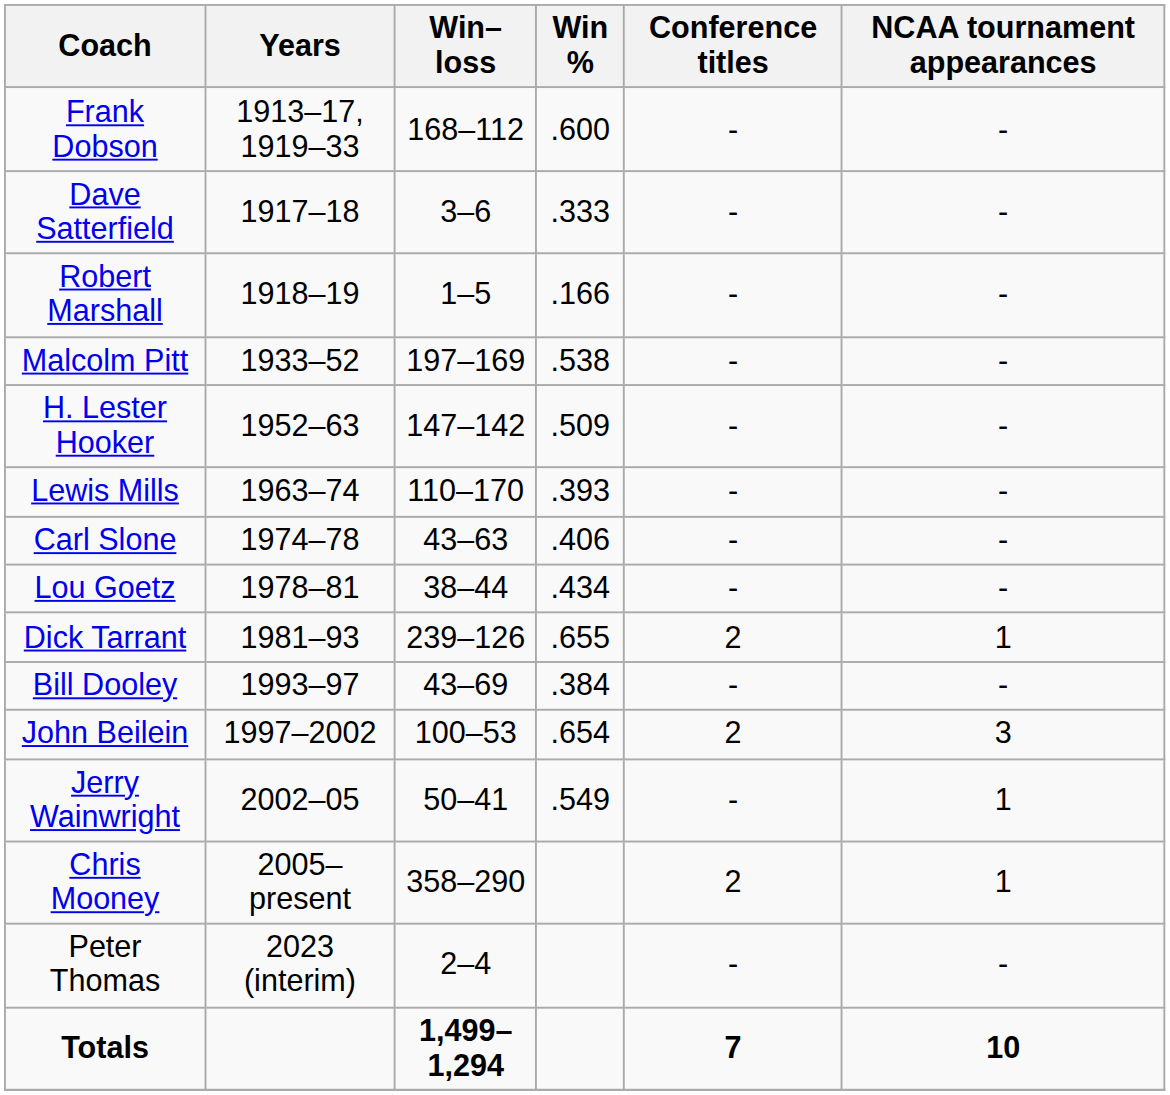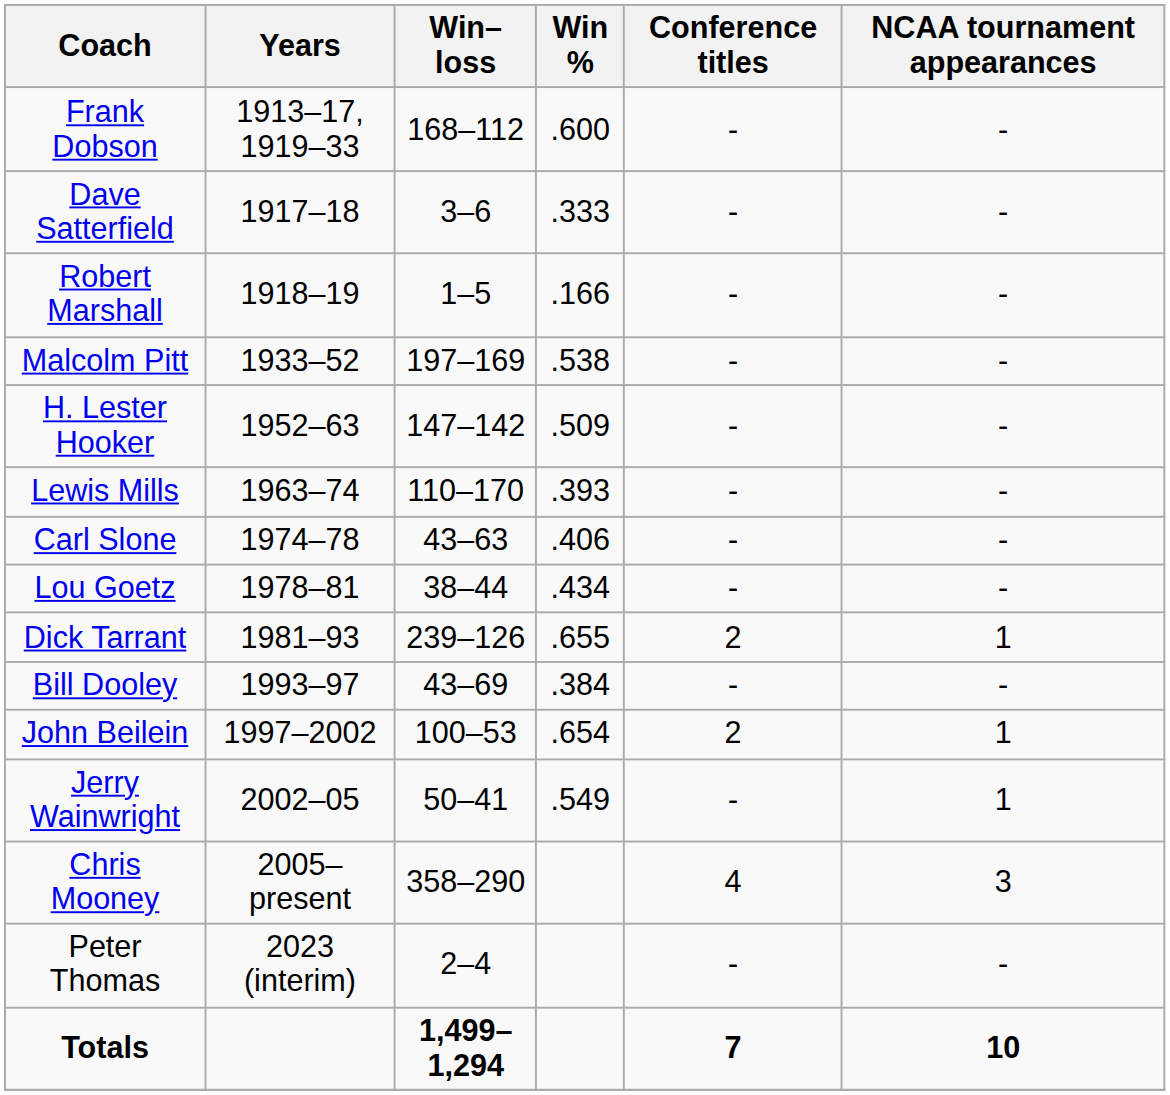John Beilein | NCAA tournament appearances: 3 -> 1
Chris Mooney | Conference titles: 2 -> 4
Chris Mooney | NCAA tournament appearances: 1 -> 3
